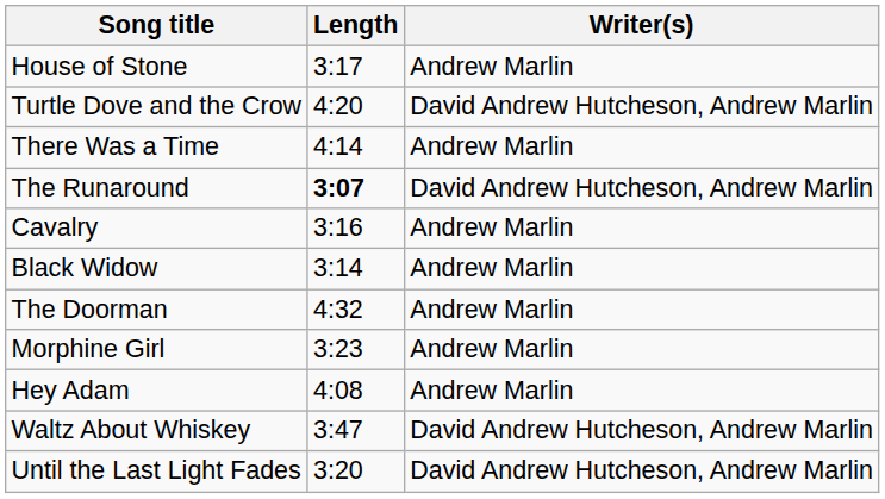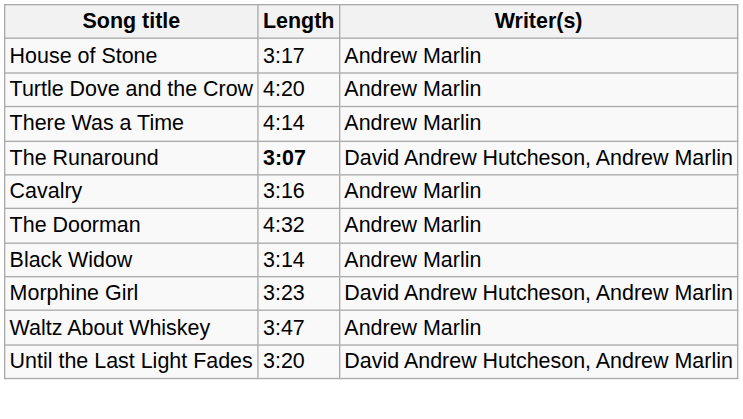Turtle Dove and the Crow | Writer(s): David Andrew Hutcheson, Andrew Marlin -> Andrew Marlin
rows swapped: Black Widow <-> The Doorman
Morphine Girl | Writer(s): Andrew Marlin -> David Andrew Hutcheson, Andrew Marlin
- row: Hey Adam | 4:08 | Andrew Marlin
Waltz About Whiskey | Writer(s): David Andrew Hutcheson, Andrew Marlin -> Andrew Marlin
